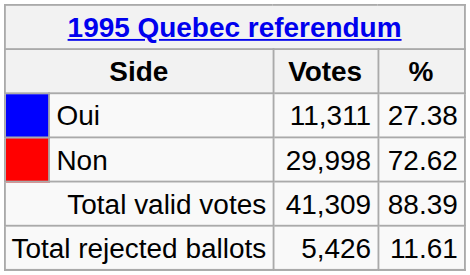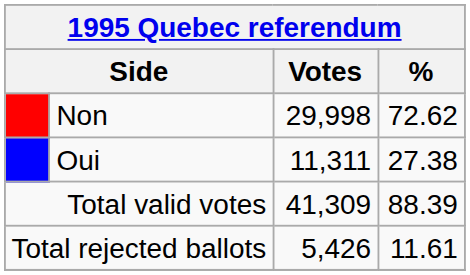rows swapped: Non <-> Oui
